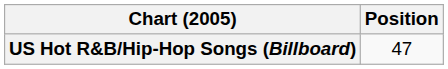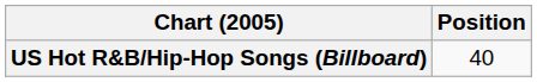US Hot R&B/Hip-Hop Songs (Billboard) | Position: 47 -> 40
